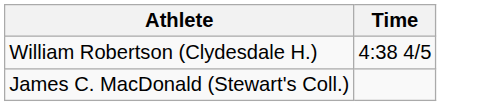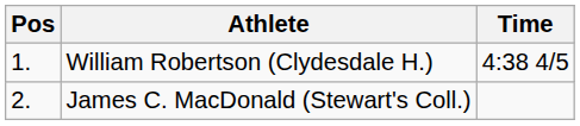+ column: Pos | 1. | 2.
